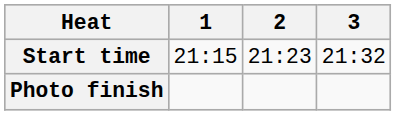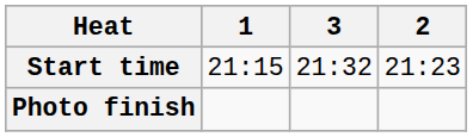columns swapped: 2 <-> 3
